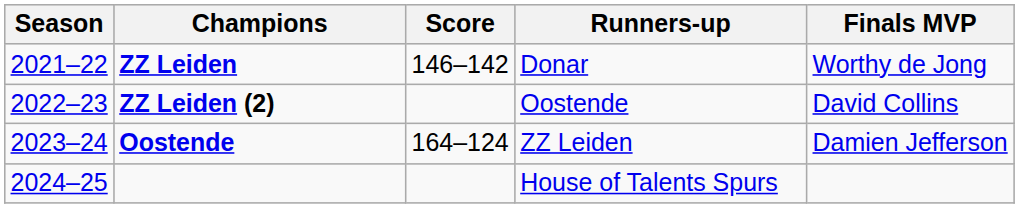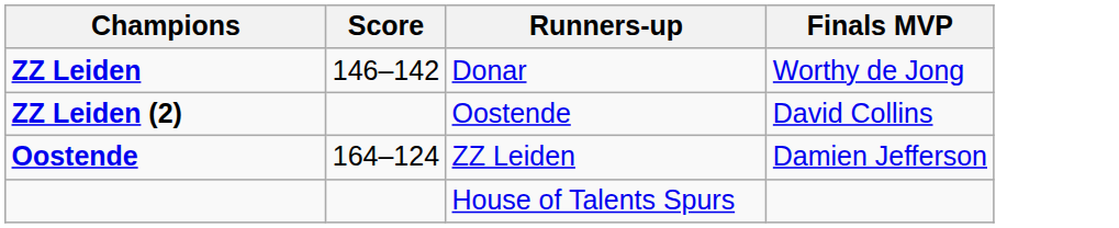- column: Season | 2021–22 | 2022–23 | 2023–24 | 2024–25
